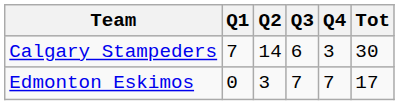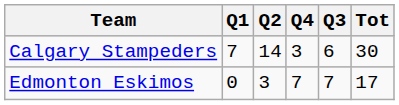columns swapped: Q3 <-> Q4
